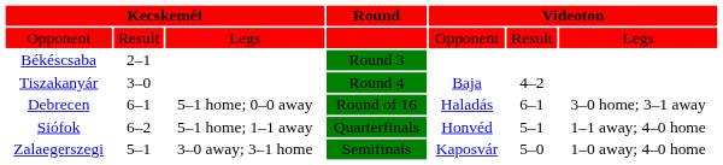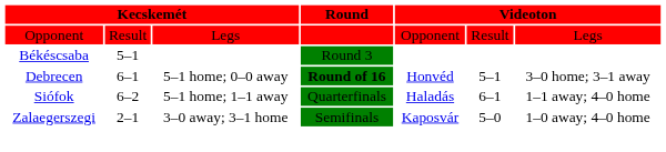Békéscsaba | column 2: 2–1 -> 5–1
- row: Tiszakanyár | 3–0 | Round 4 | Baja | 4–2
Debrecen | Round: normal -> bold
Debrecen | column 5: Haladás -> Honvéd
Debrecen | column 6: 6–1 -> 5–1
Siófok | column 5: Honvéd -> Haladás
Siófok | column 6: 5–1 -> 6–1
Zalaegerszegi | column 2: 5–1 -> 2–1
